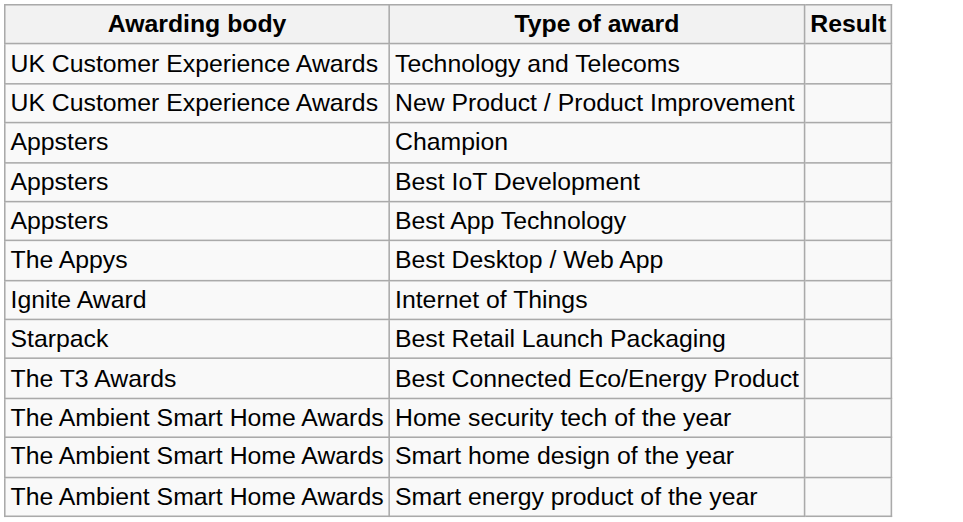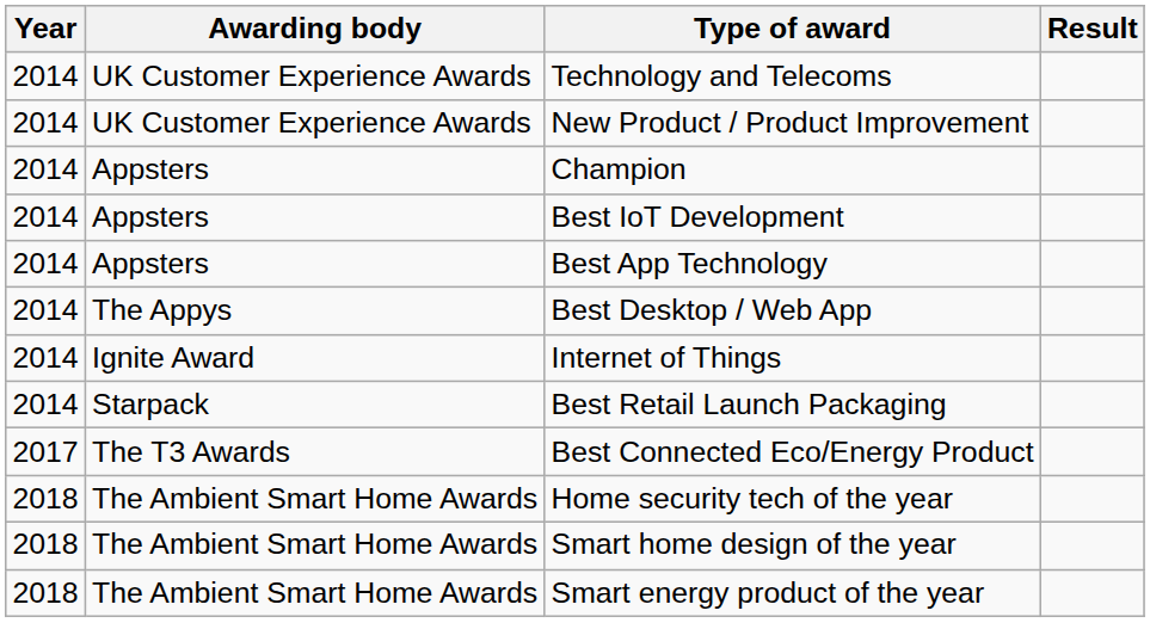+ column: Year | 2014 | 2014 | 2014 | 2014 | 2014 | 2014 | 2014 | 2014 | 2017 | 2018 | 2018 | 2018
